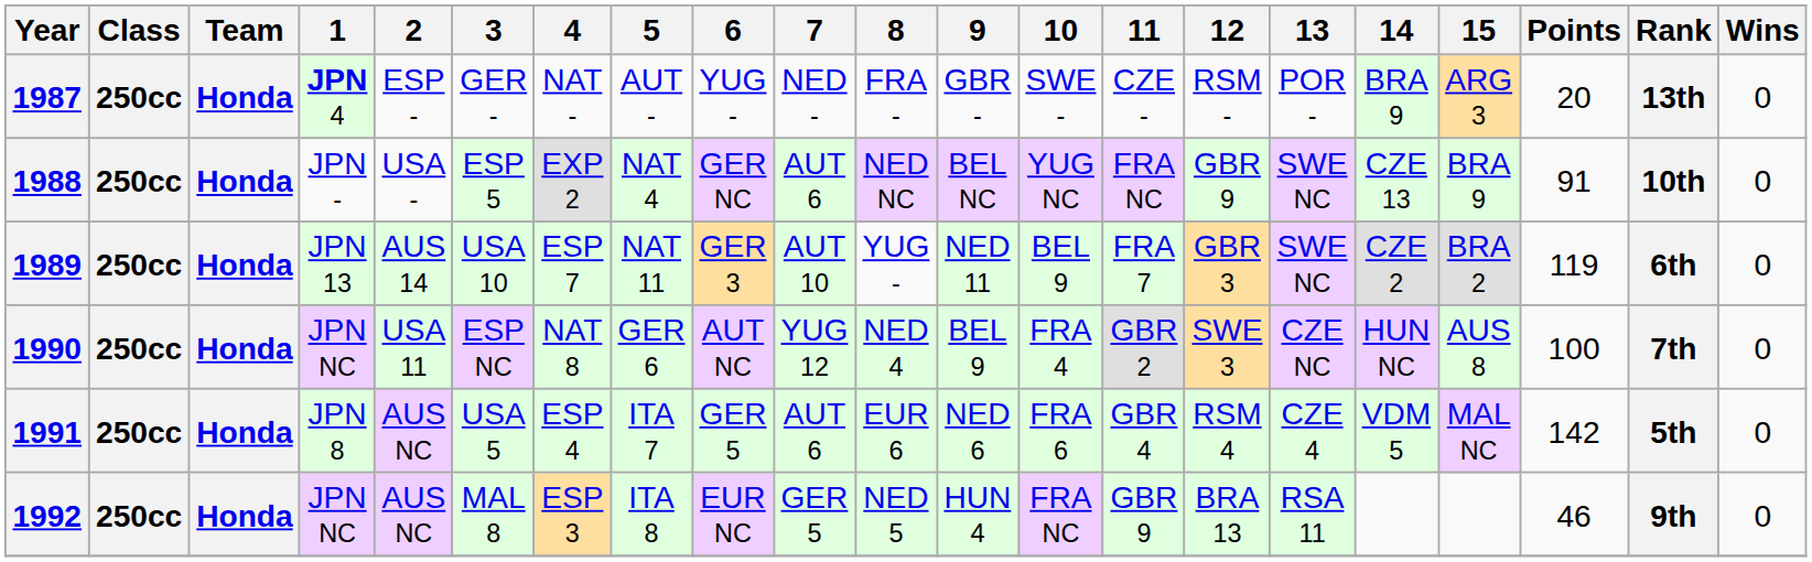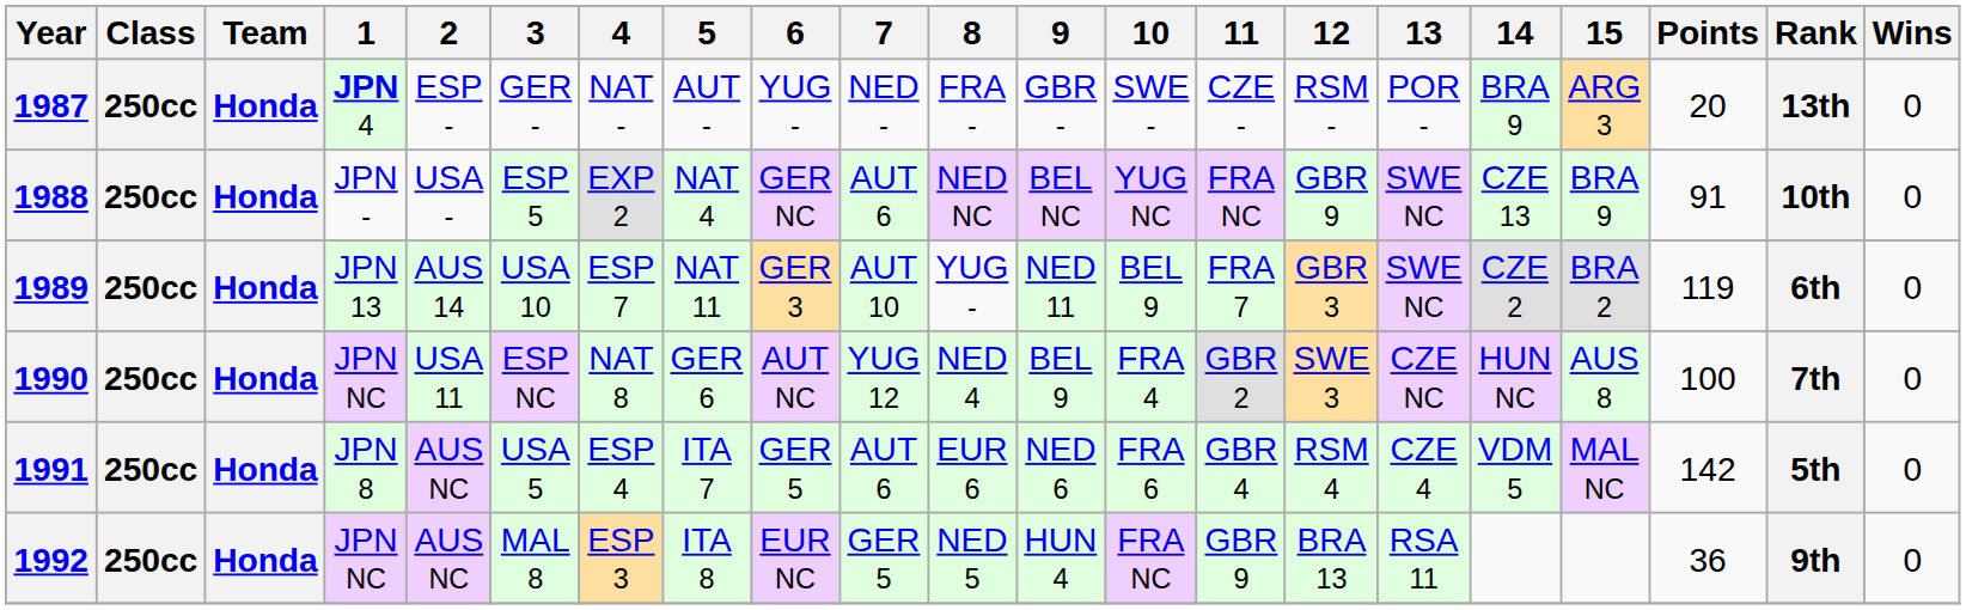1992 | Points: 46 -> 36
